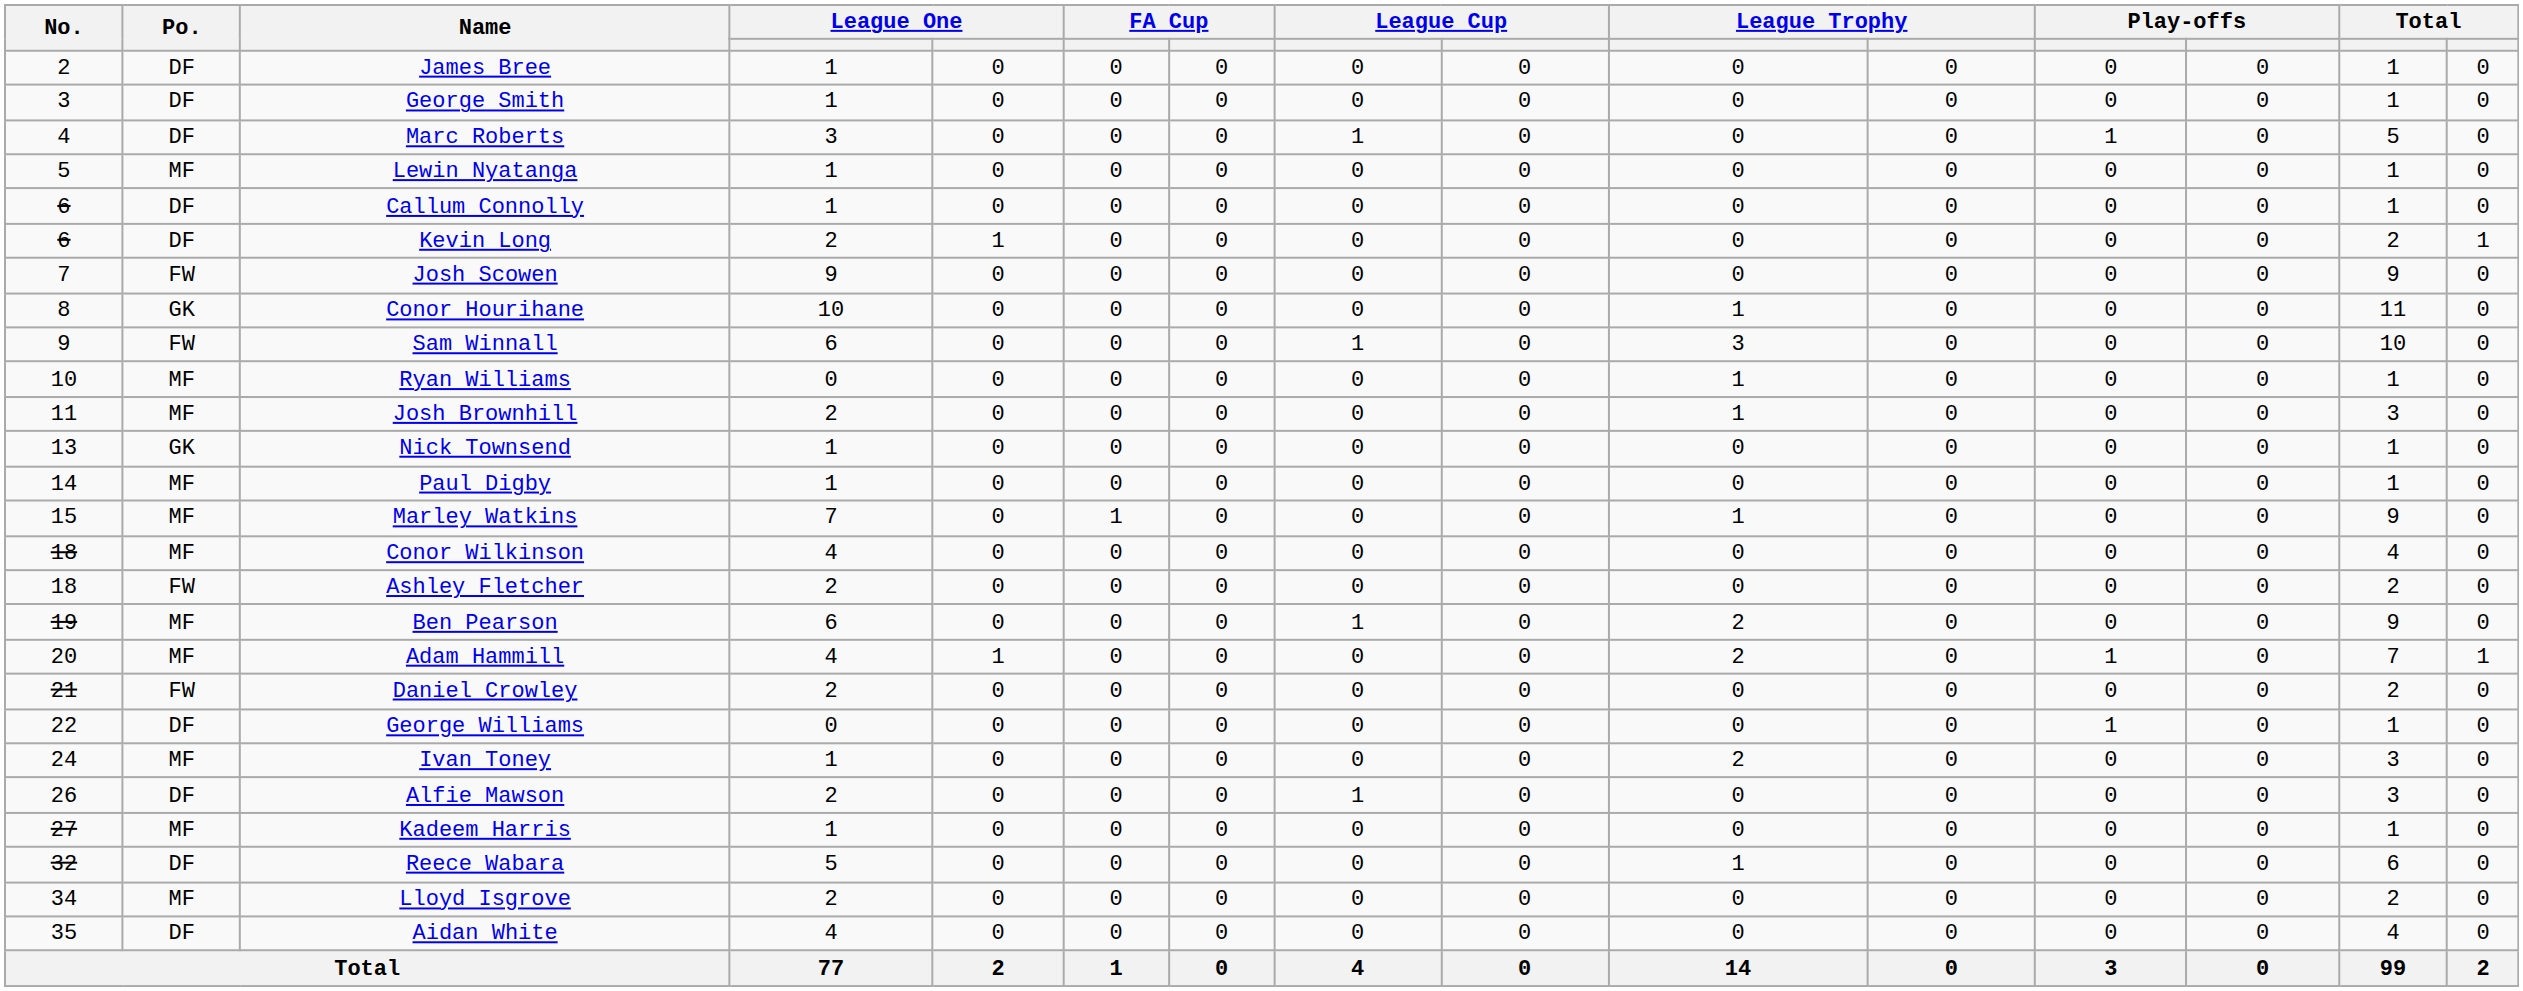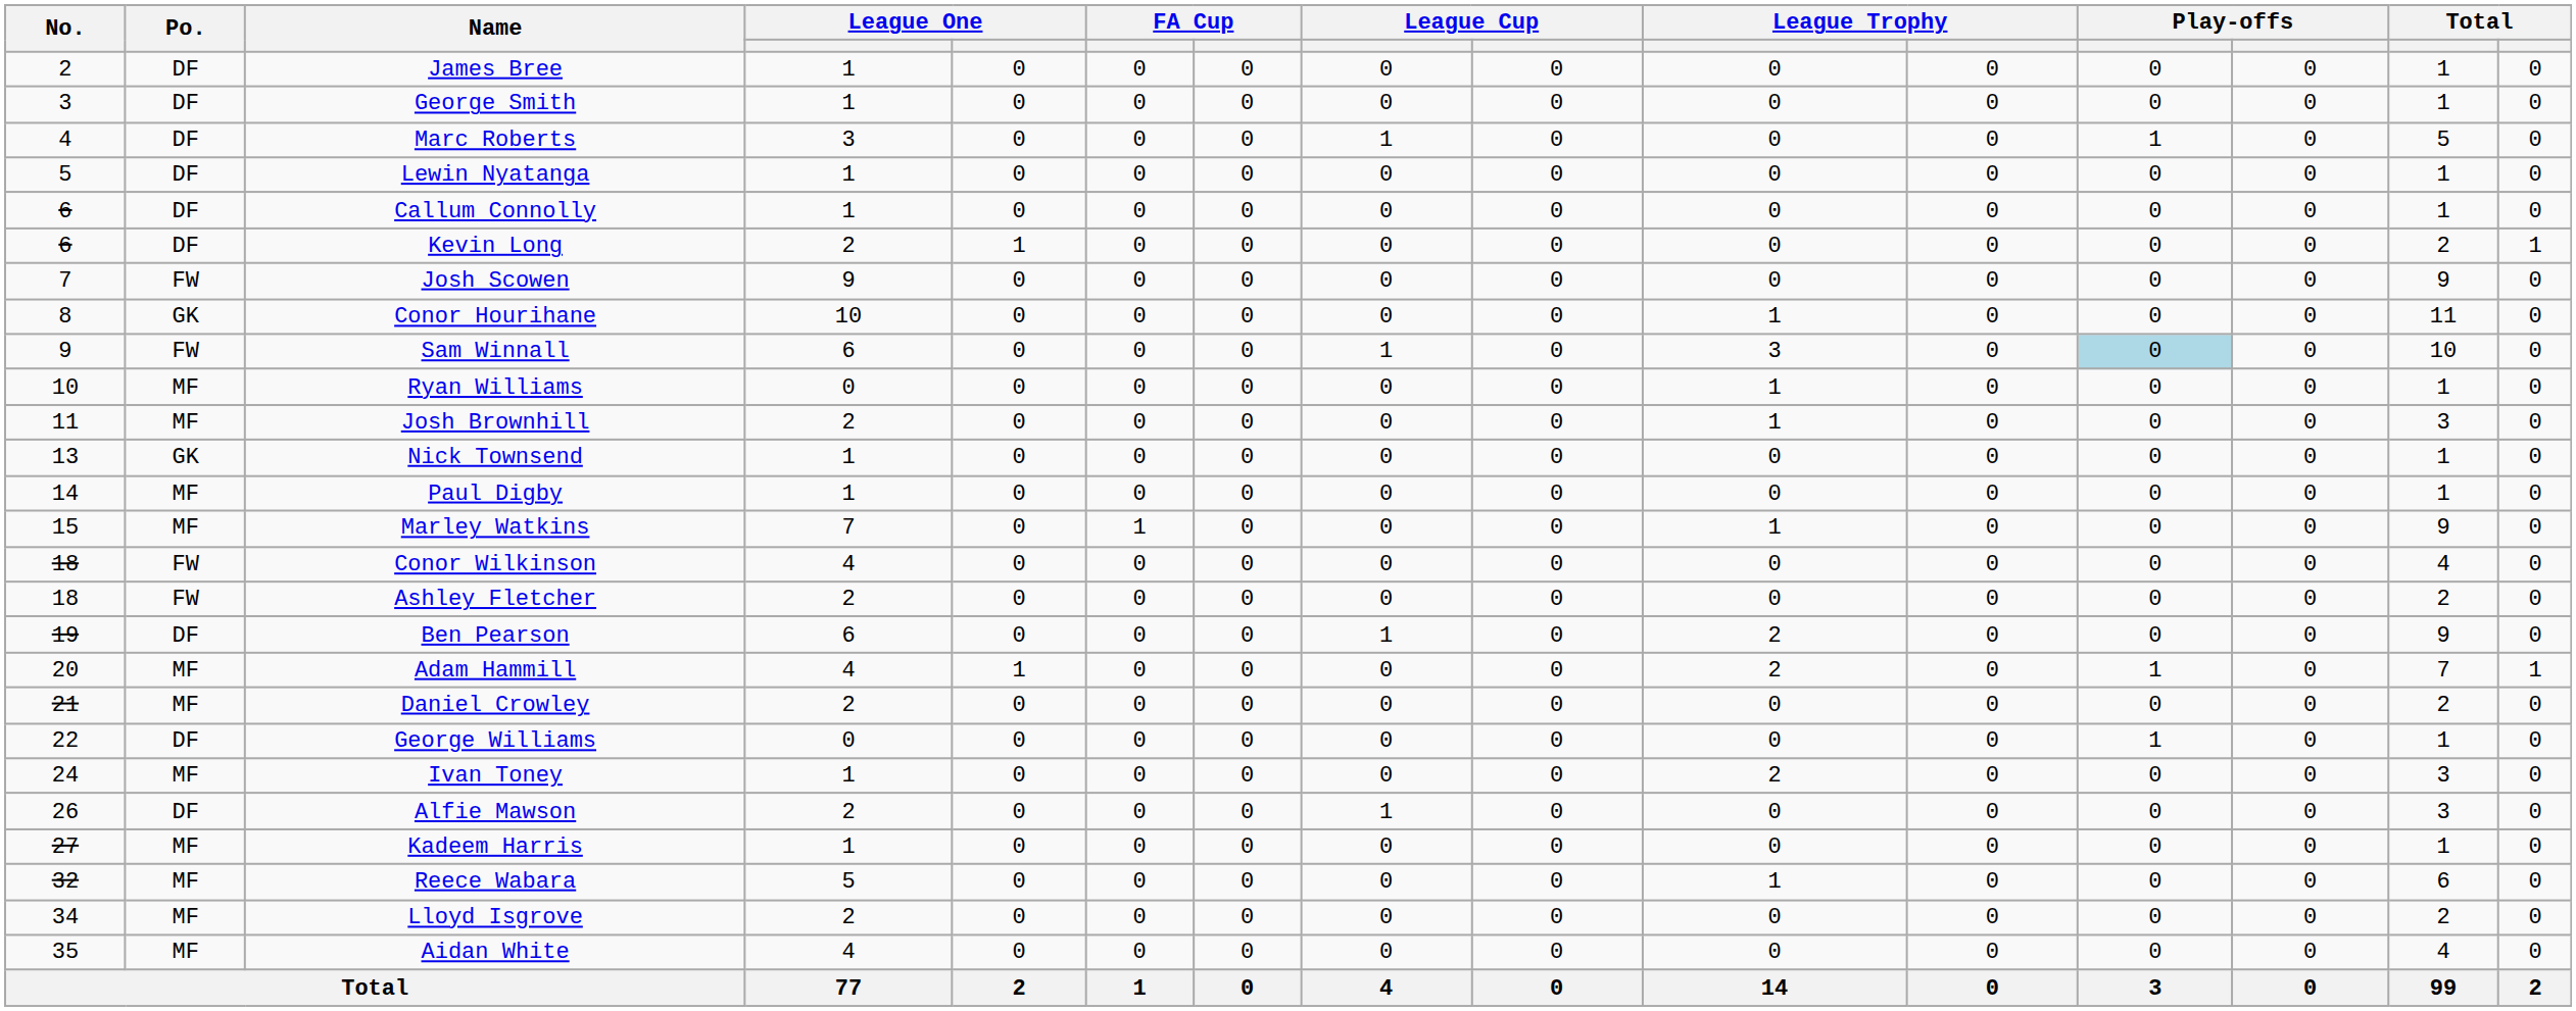Lewin Nyatanga | Po.: MF -> DF
Sam Winnall | column 12: no background -> lightblue background
Conor Wilkinson | Po.: MF -> FW
Ben Pearson | Po.: MF -> DF
Daniel Crowley | Po.: FW -> MF
Reece Wabara | Po.: DF -> MF
Aidan White | Po.: DF -> MF
